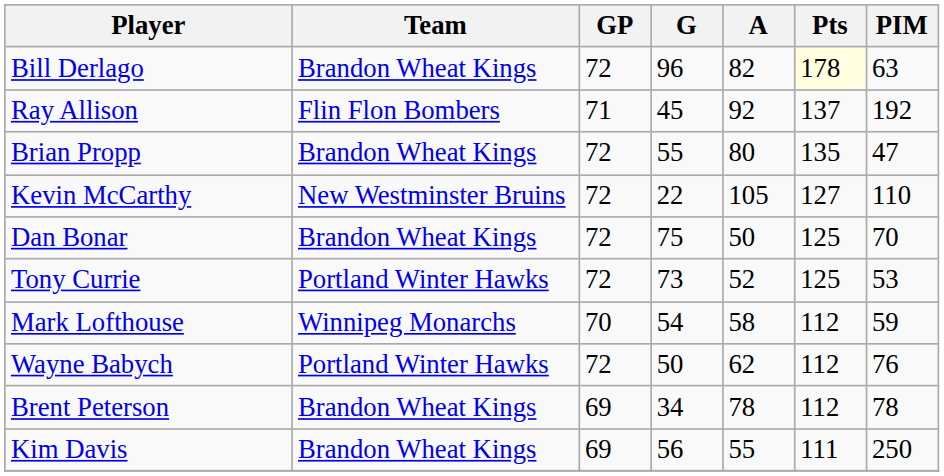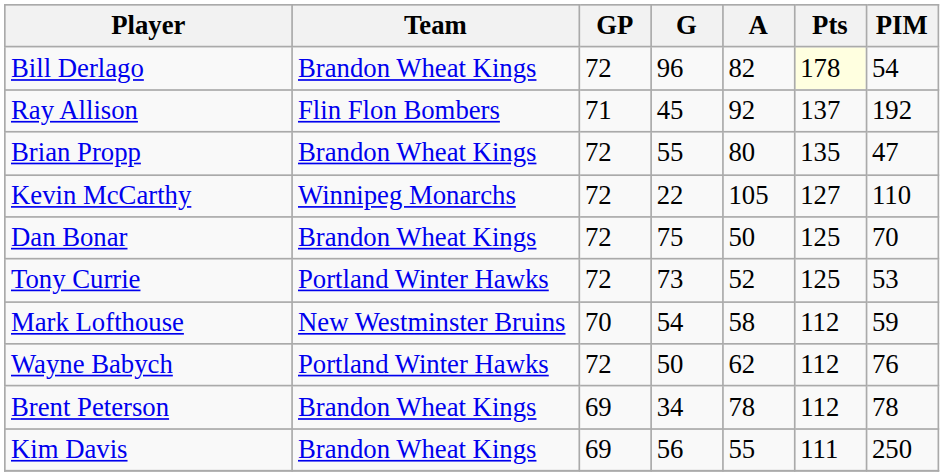Bill Derlago | PIM: 63 -> 54
Kevin McCarthy | Team: New Westminster Bruins -> Winnipeg Monarchs
Mark Lofthouse | Team: Winnipeg Monarchs -> New Westminster Bruins
